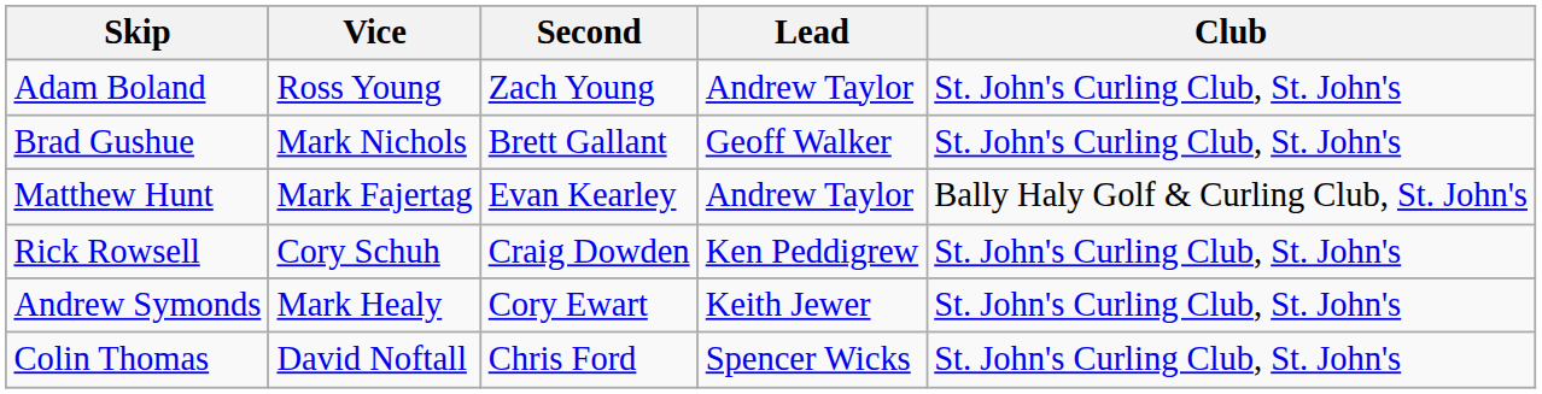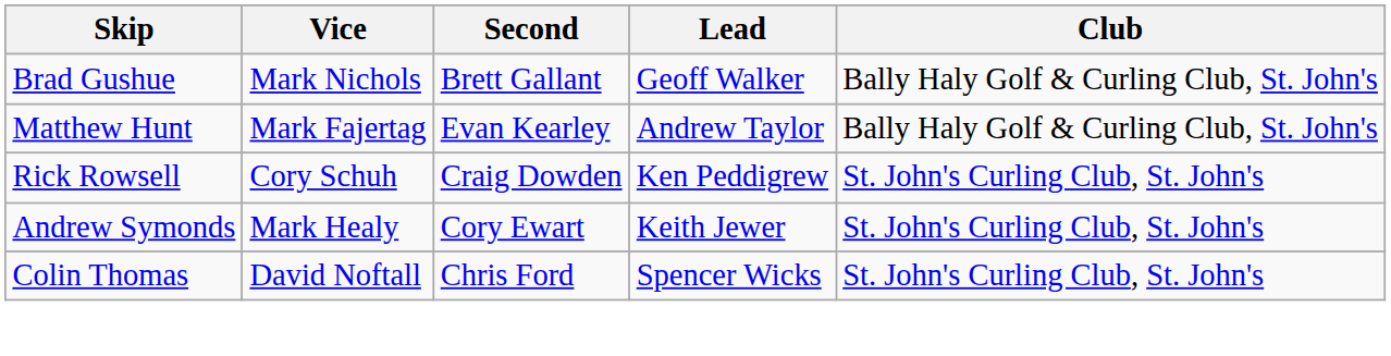- row: Adam Boland | Ross Young | Zach Young | Andrew Taylor | St. John's Curling Club, St. John's
Brad Gushue | Club: St. John's Curling Club, St. John's -> Bally Haly Golf & Curling Club, St. John's
